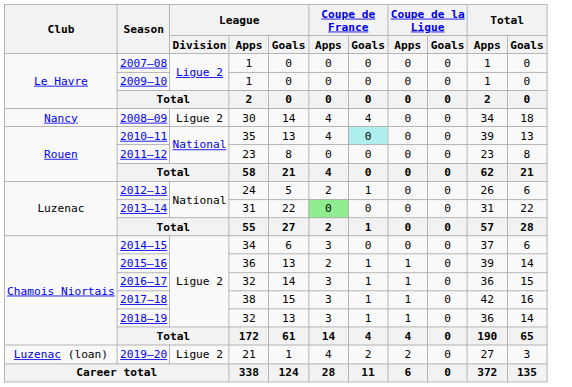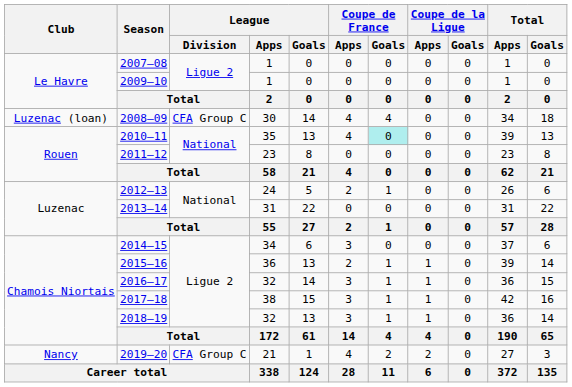2008–09 | Club: Nancy -> Luzenac (loan)
2008–09 | League / Division: Ligue 2 -> CFA Group C
2013–14 | Coupe de France / Apps: lightgreen background -> no background
2019–20 | Club: Luzenac (loan) -> Nancy
2019–20 | League / Division: Ligue 2 -> CFA Group C
